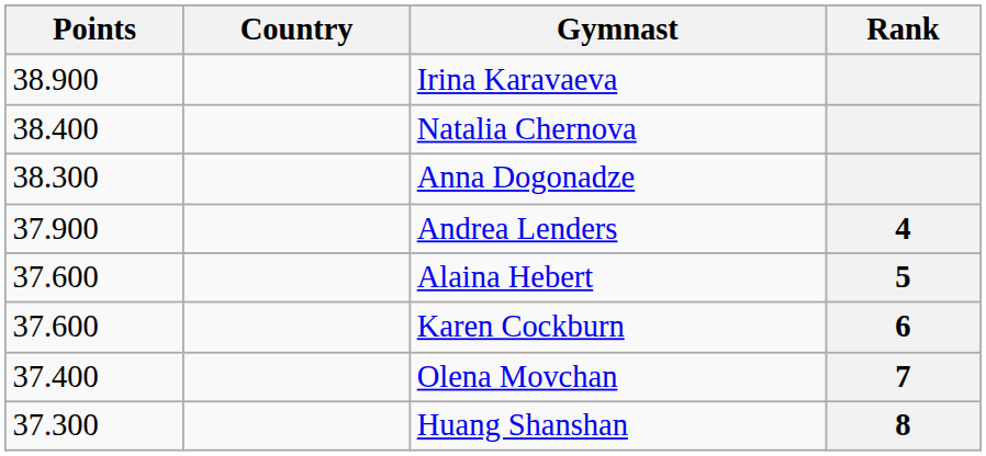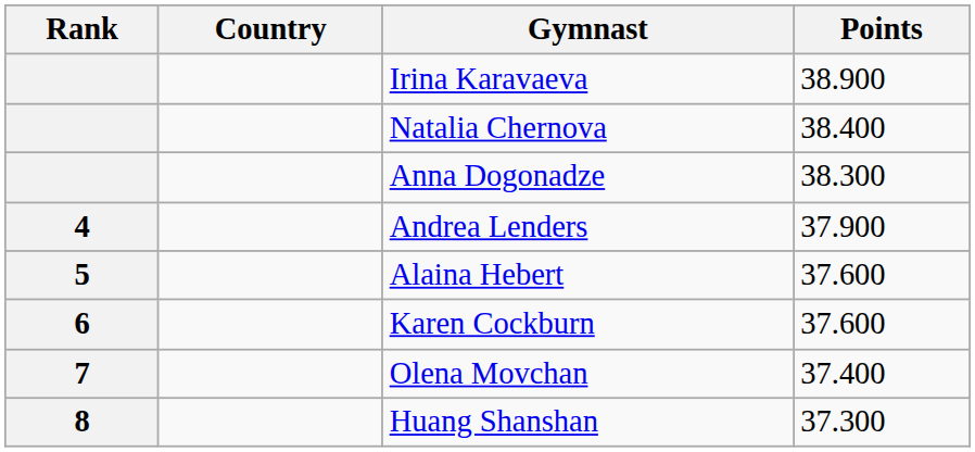columns swapped: Rank <-> Points
